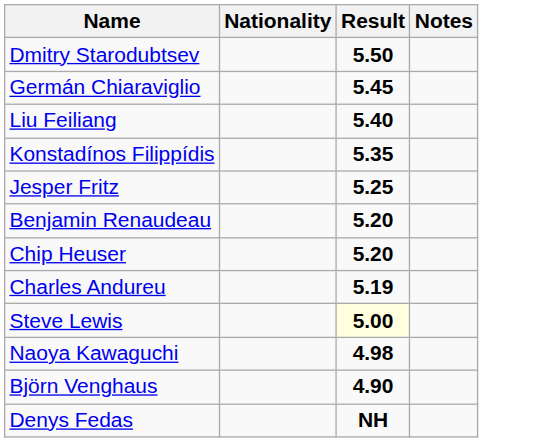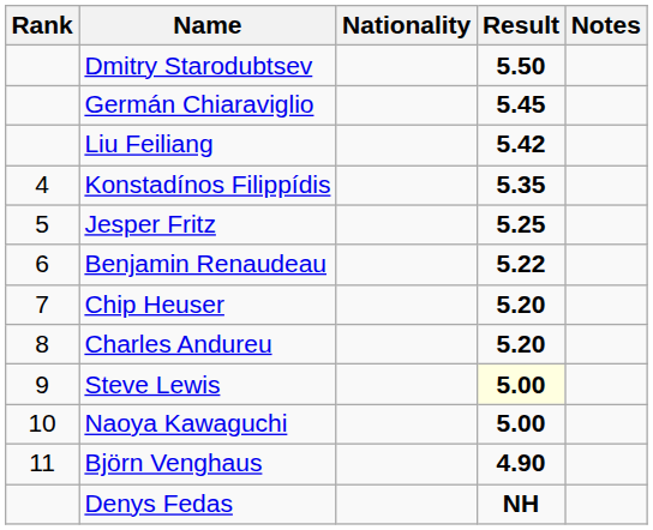+ column: Rank | 4 | 5 | 6 | 7 | 8 | 9 | 10 | 11
Liu Feiliang | Result: 5.40 -> 5.42
Benjamin Renaudeau | Result: 5.20 -> 5.22
Charles Andureu | Result: 5.19 -> 5.20
Naoya Kawaguchi | Result: 4.98 -> 5.00
